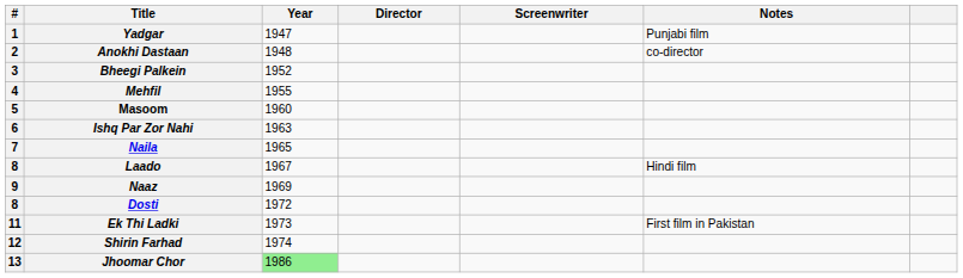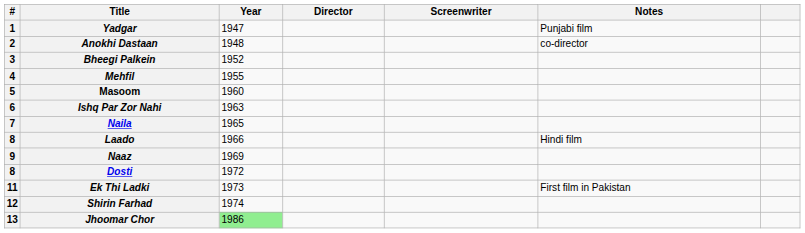Laado | Year: 1967 -> 1966
